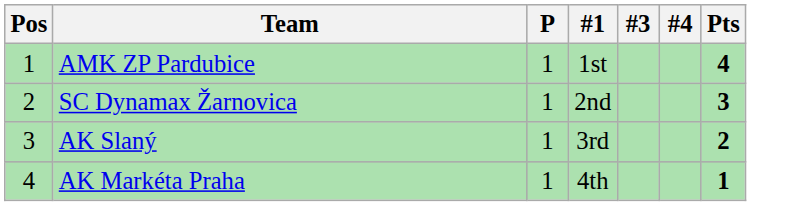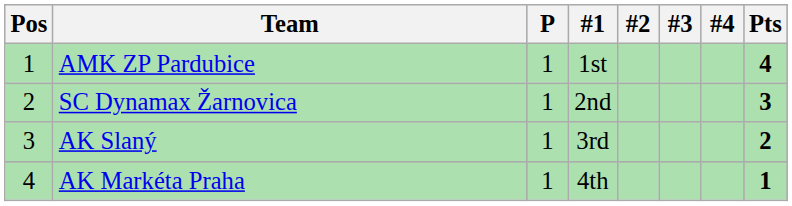+ column: #2
